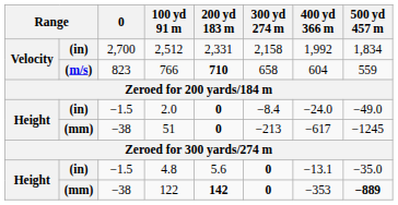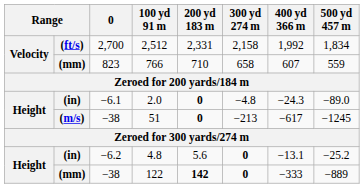2,512 | column 2: (in) -> (ft/s)
766 | column 2: (m/s) -> (mm)
766 | 200 yd 183 m: bold -> normal
766 | 400 yd 366 m: 604 -> 607
2.0 | 0: −1.5 -> −6.1
2.0 | 300 yd 274 m: −8.4 -> −4.8
2.0 | 400 yd 366 m: −24.0 -> −24.3
2.0 | 500 yd 457 m: −49.0 -> −89.0
51 | column 2: (mm) -> (m/s)
4.8 | 0: −1.5 -> −6.2
4.8 | 500 yd 457 m: −35.0 -> −25.2
122 | 400 yd 366 m: −353 -> −333
122 | 500 yd 457 m: bold -> normal
